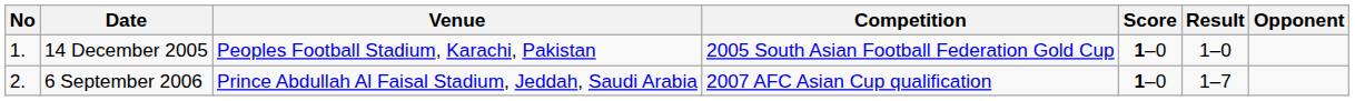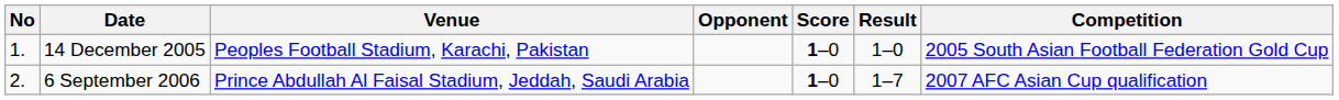columns swapped: Opponent <-> Competition
